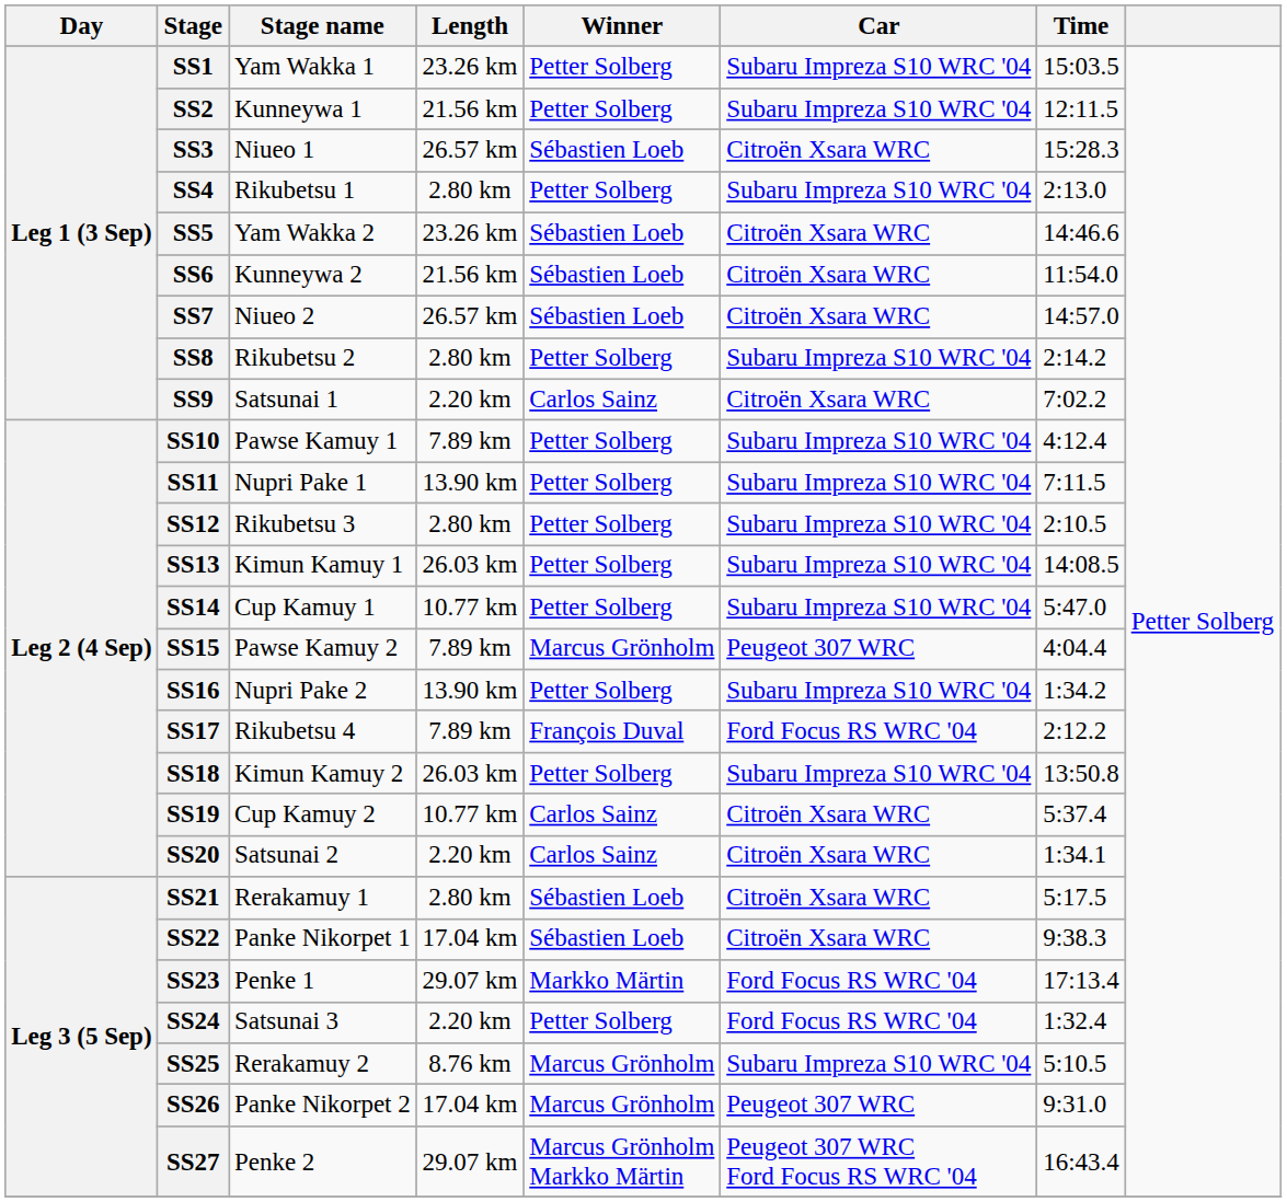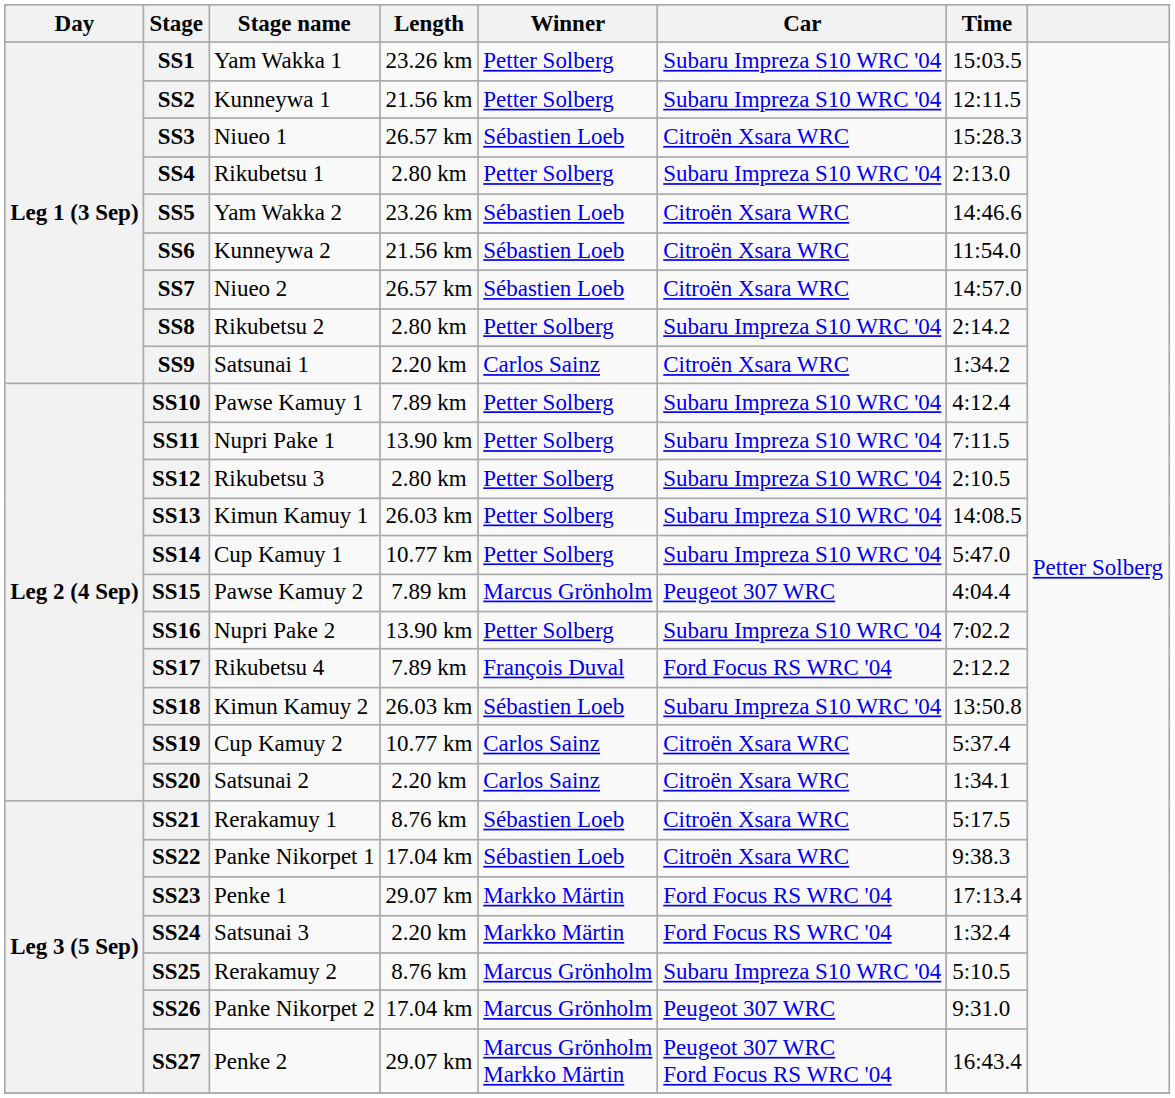SS9 | Time: 7:02.2 -> 1:34.2
SS16 | Time: 1:34.2 -> 7:02.2
SS18 | Winner: Petter Solberg -> Sébastien Loeb
SS21 | Length: 2.80 km -> 8.76 km
SS24 | Winner: Petter Solberg -> Markko Märtin
